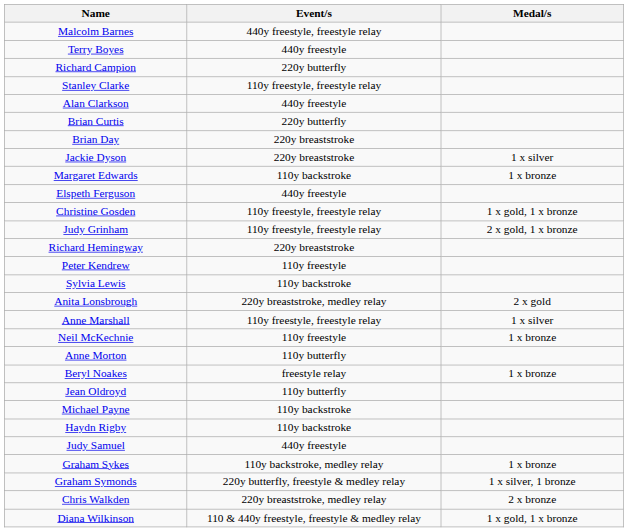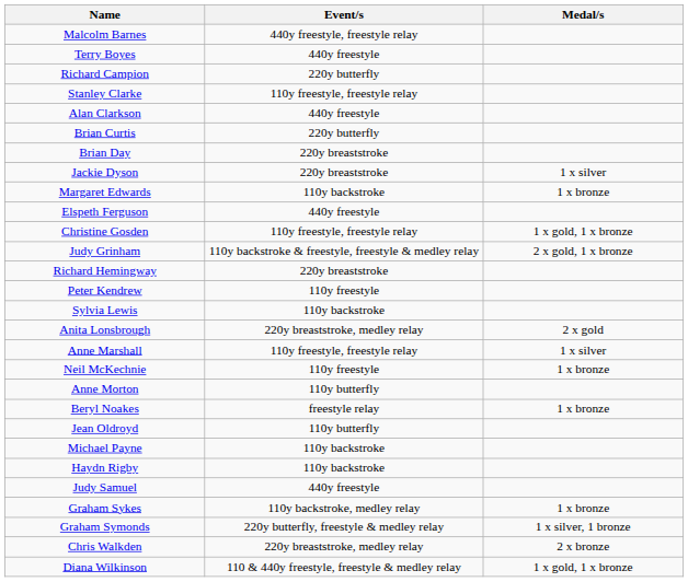Judy Grinham | Event/s: 110y freestyle, freestyle relay -> 110y backstroke & freestyle, freestyle & medley relay
